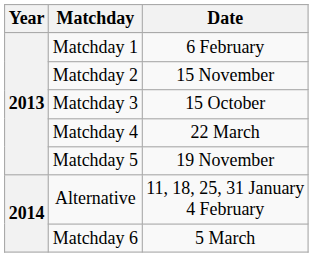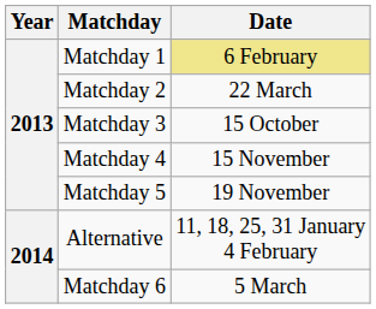Matchday 1 | Date: no background -> khaki background
Matchday 2 | Date: 15 November -> 22 March
Matchday 4 | Date: 22 March -> 15 November
